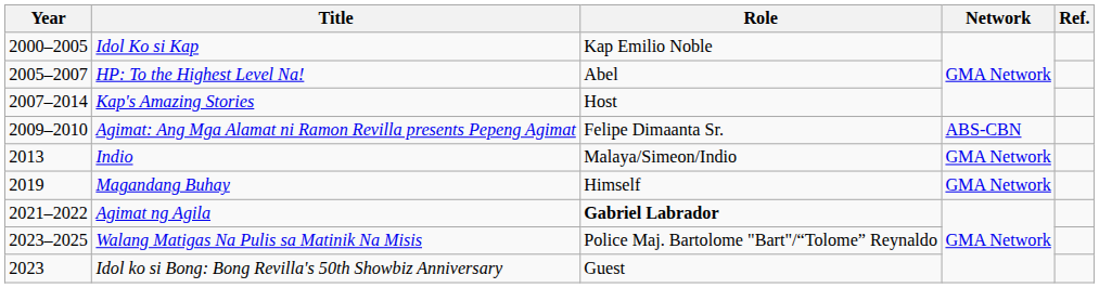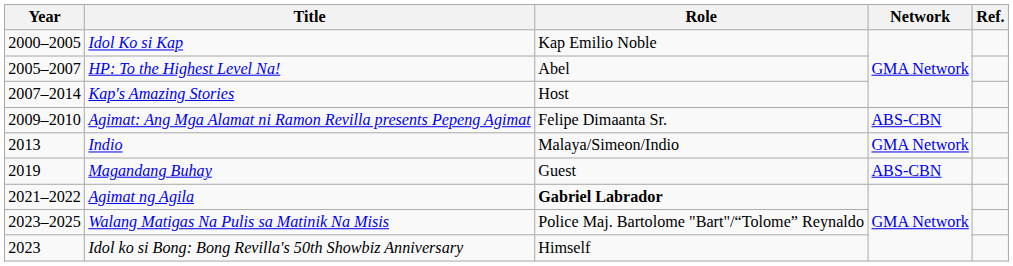Magandang Buhay | Role: Himself -> Guest
Magandang Buhay | Network: GMA Network -> ABS-CBN
Idol ko si Bong: Bong Revilla's 50th Showbiz Anniversary | Role: Guest -> Himself
